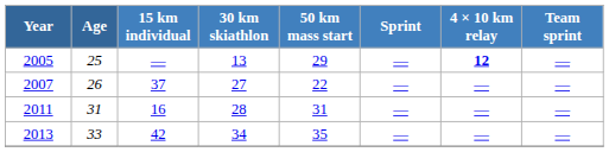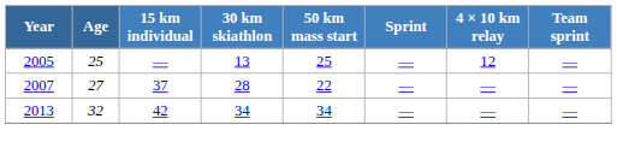2005 | 50 km mass start: 29 -> 25
2005 | 4 × 10 km relay: bold -> normal
2007 | Age: 26 -> 27
2007 | 30 km skiathlon: 27 -> 28
- row: 2011 | 31 | 16 | 28 | 31 | — | — | —
2013 | Age: 33 -> 32
2013 | 50 km mass start: 35 -> 34
